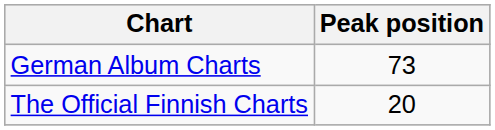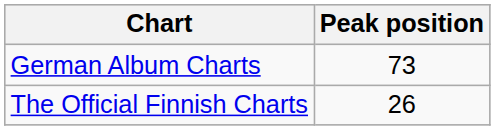The Official Finnish Charts | Peak position: 20 -> 26
